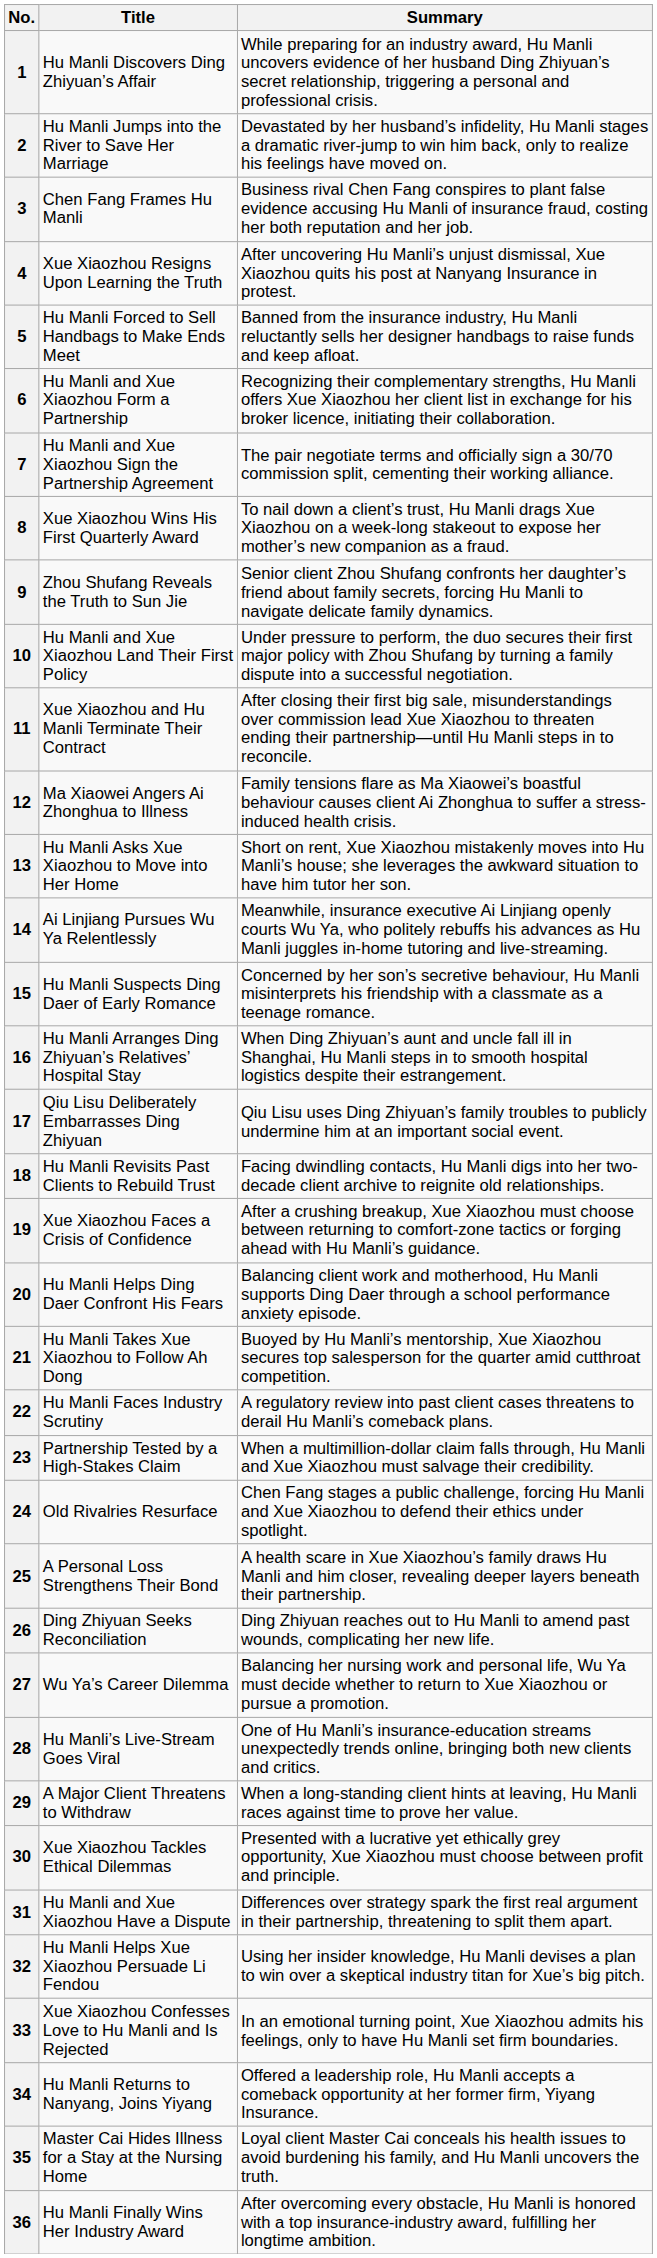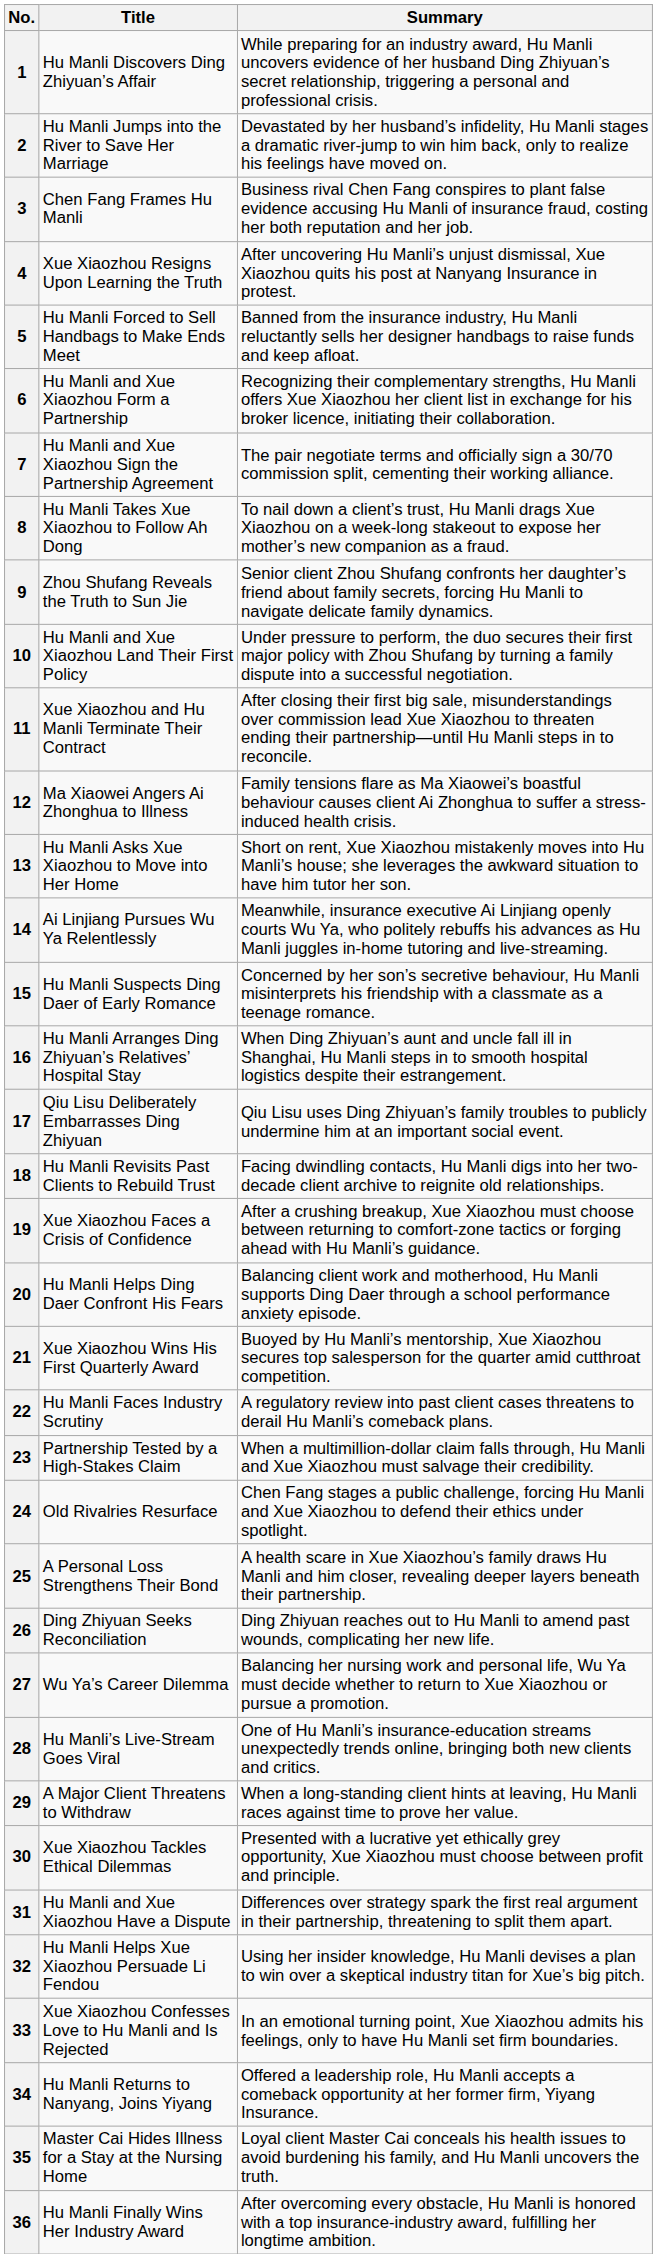8 | Title: Xue Xiaozhou Wins His First Quarterly Award -> Hu Manli Takes Xue Xiaozhou to Follow Ah Dong
21 | Title: Hu Manli Takes Xue Xiaozhou to Follow Ah Dong -> Xue Xiaozhou Wins His First Quarterly Award
